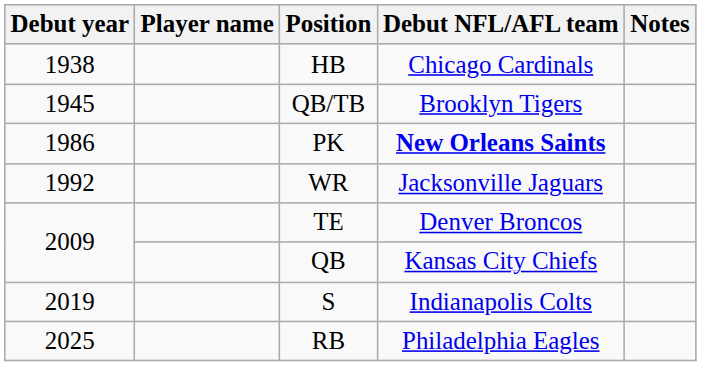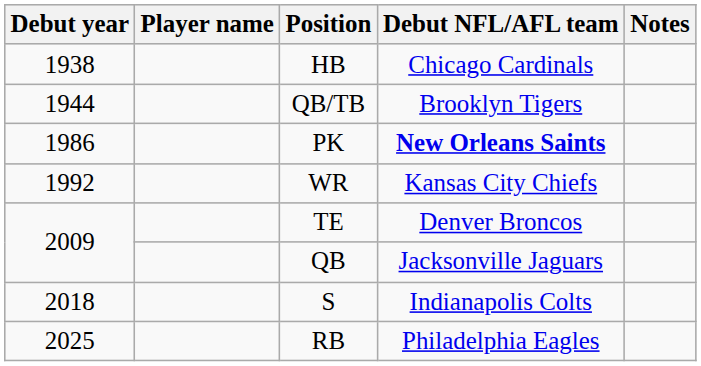QB/TB | Debut year: 1945 -> 1944
WR | Debut NFL/AFL team: Jacksonville Jaguars -> Kansas City Chiefs
QB | Debut NFL/AFL team: Kansas City Chiefs -> Jacksonville Jaguars
S | Debut year: 2019 -> 2018
